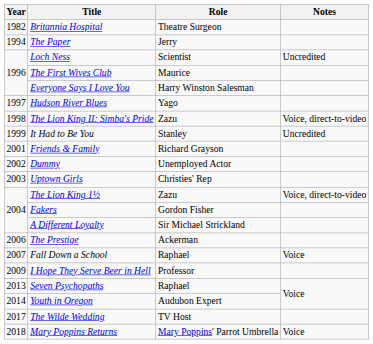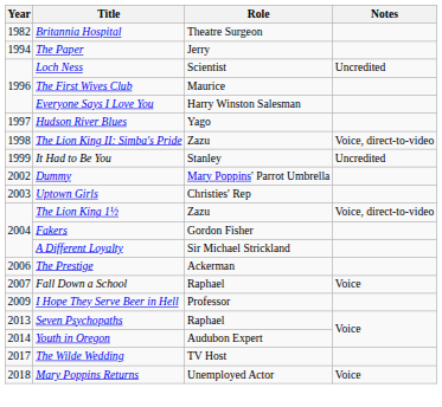- row: 2001 | Friends & Family | Richard Grayson
Dummy | Role: Unemployed Actor -> Mary Poppins' Parrot Umbrella
Mary Poppins Returns | Role: Mary Poppins' Parrot Umbrella -> Unemployed Actor
